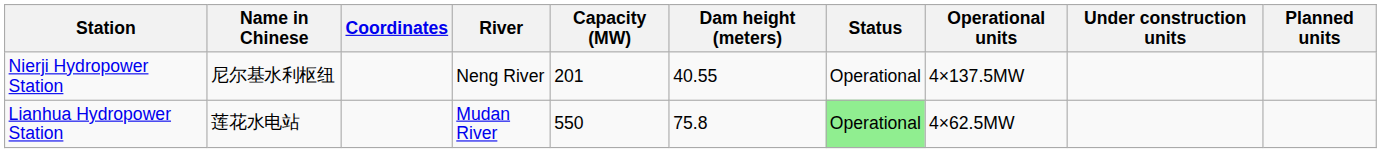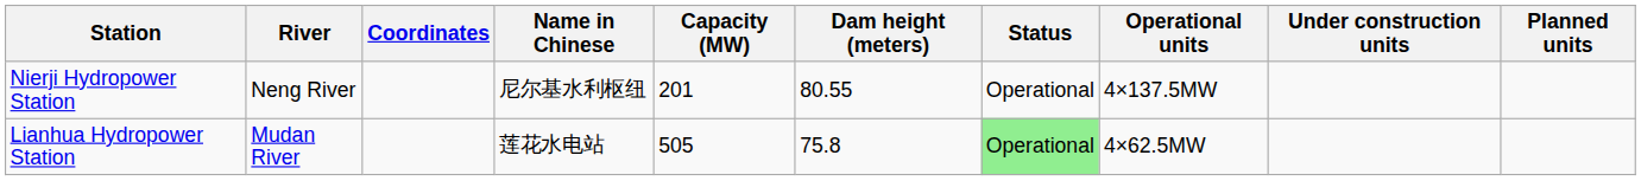columns swapped: Name in Chinese <-> River
Nierji Hydropower Station | Dam height (meters): 40.55 -> 80.55
Lianhua Hydropower Station | Capacity (MW): 550 -> 505
